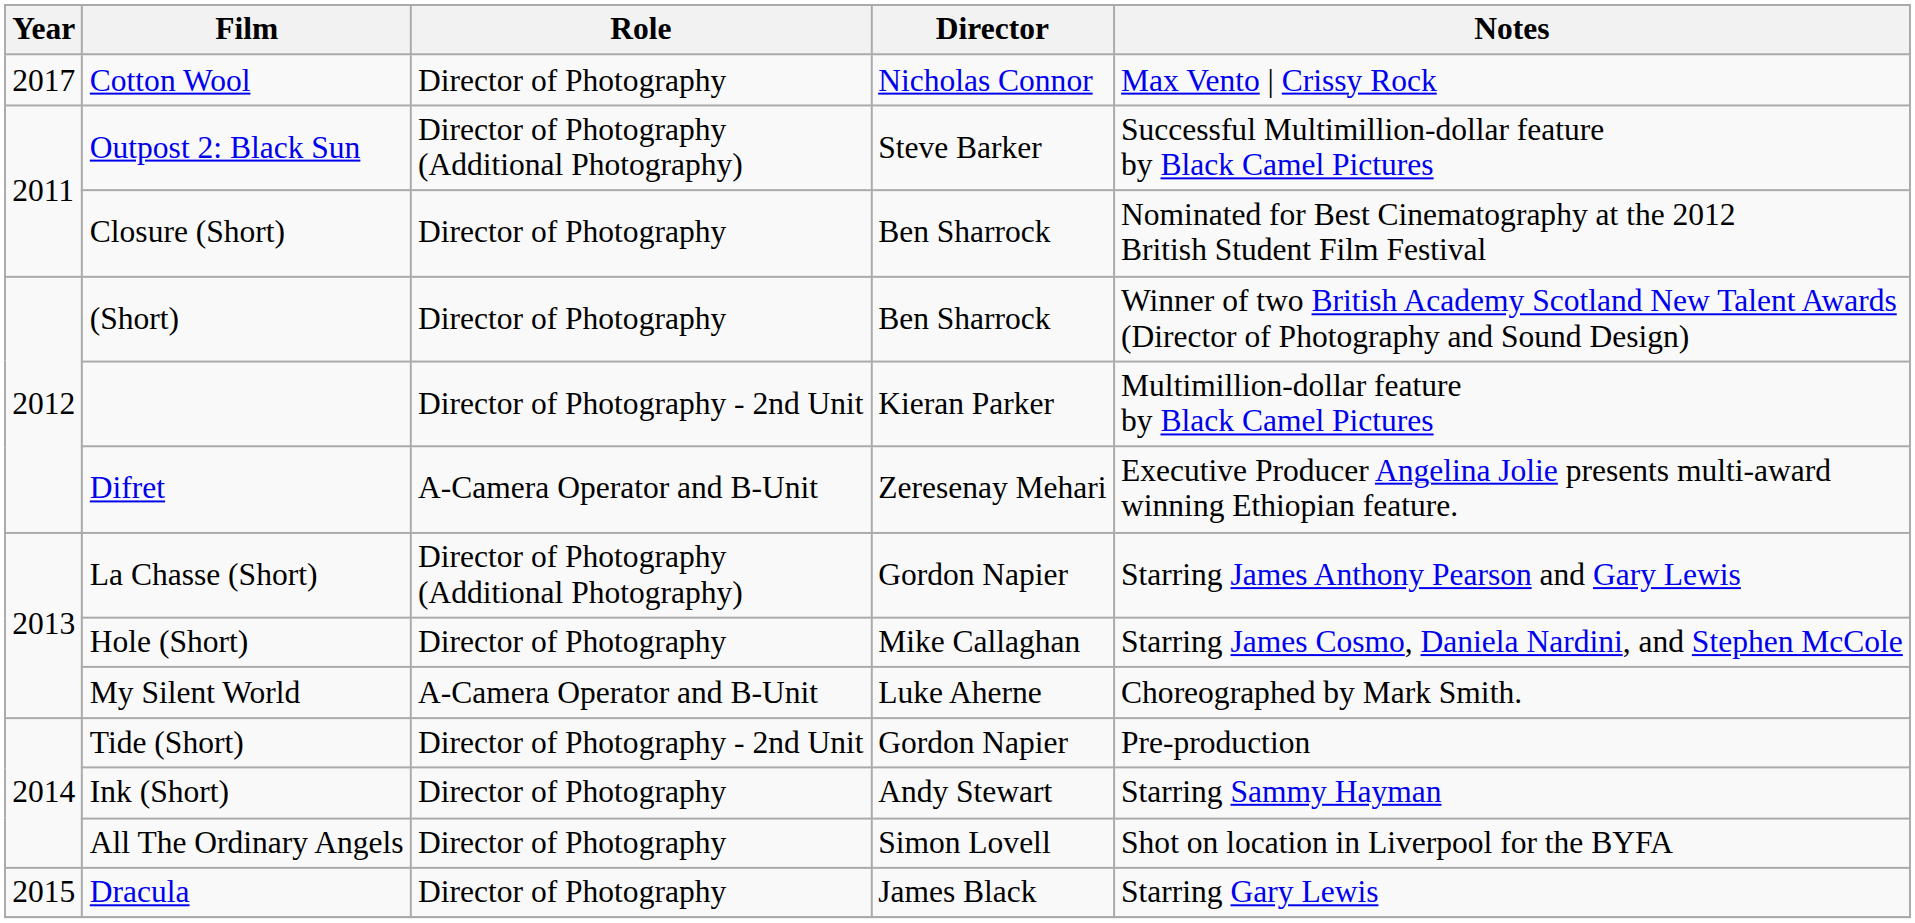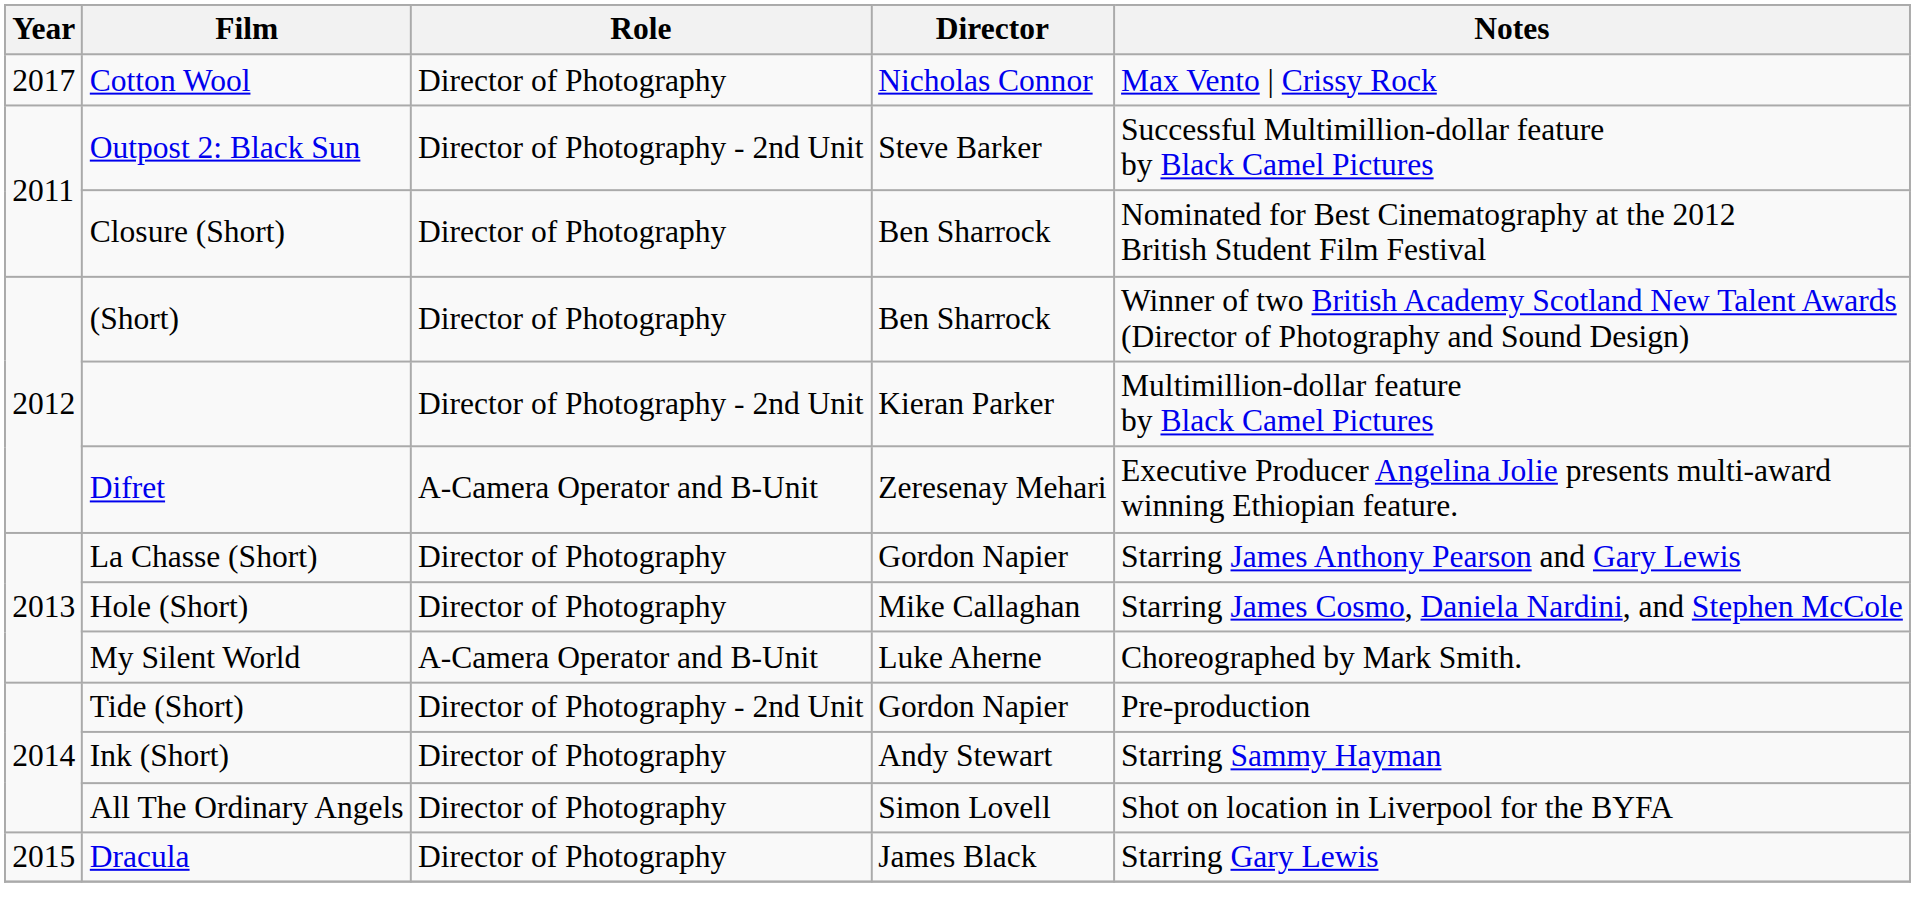Outpost 2: Black Sun | Role: Director of Photography (Additional Photography) -> Director of Photography - 2nd Unit
La Chasse (Short) | Role: Director of Photography (Additional Photography) -> Director of Photography
